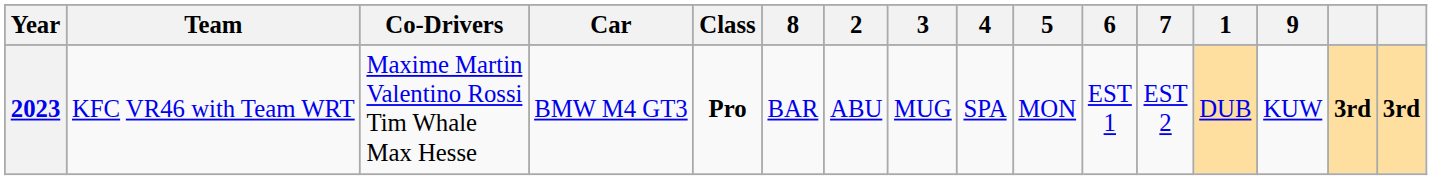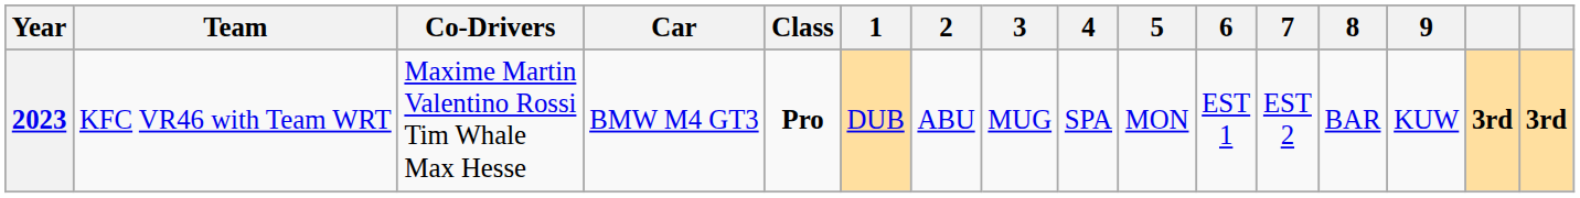columns swapped: 1 <-> 8
